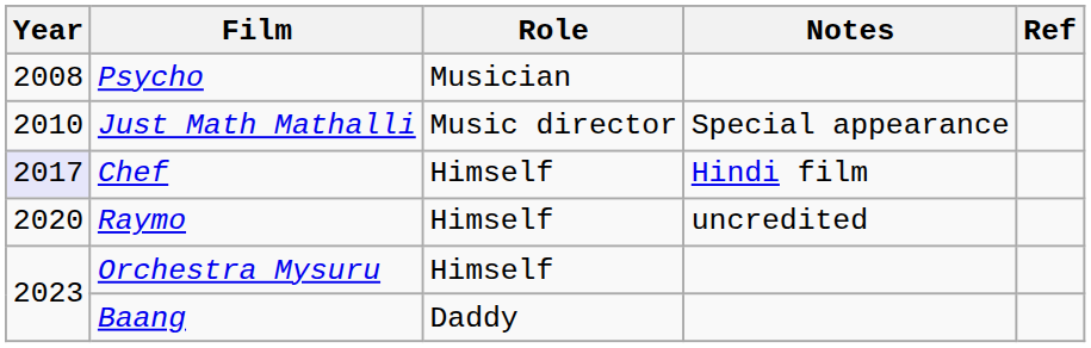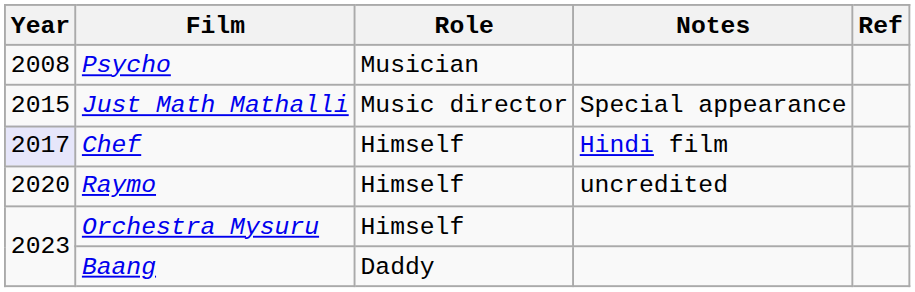Just Math Mathalli | Year: 2010 -> 2015
